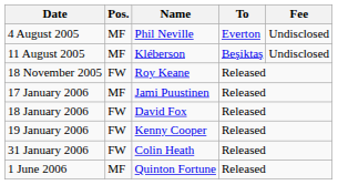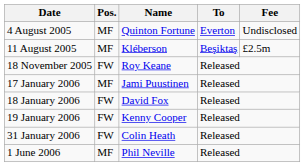4 August 2005 | Name: Phil Neville -> Quinton Fortune
11 August 2005 | Fee: Undisclosed -> £2.5m
1 June 2006 | Name: Quinton Fortune -> Phil Neville
